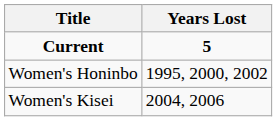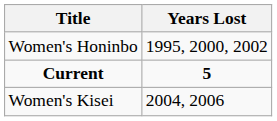rows swapped: Current <-> Women's Honinbo
